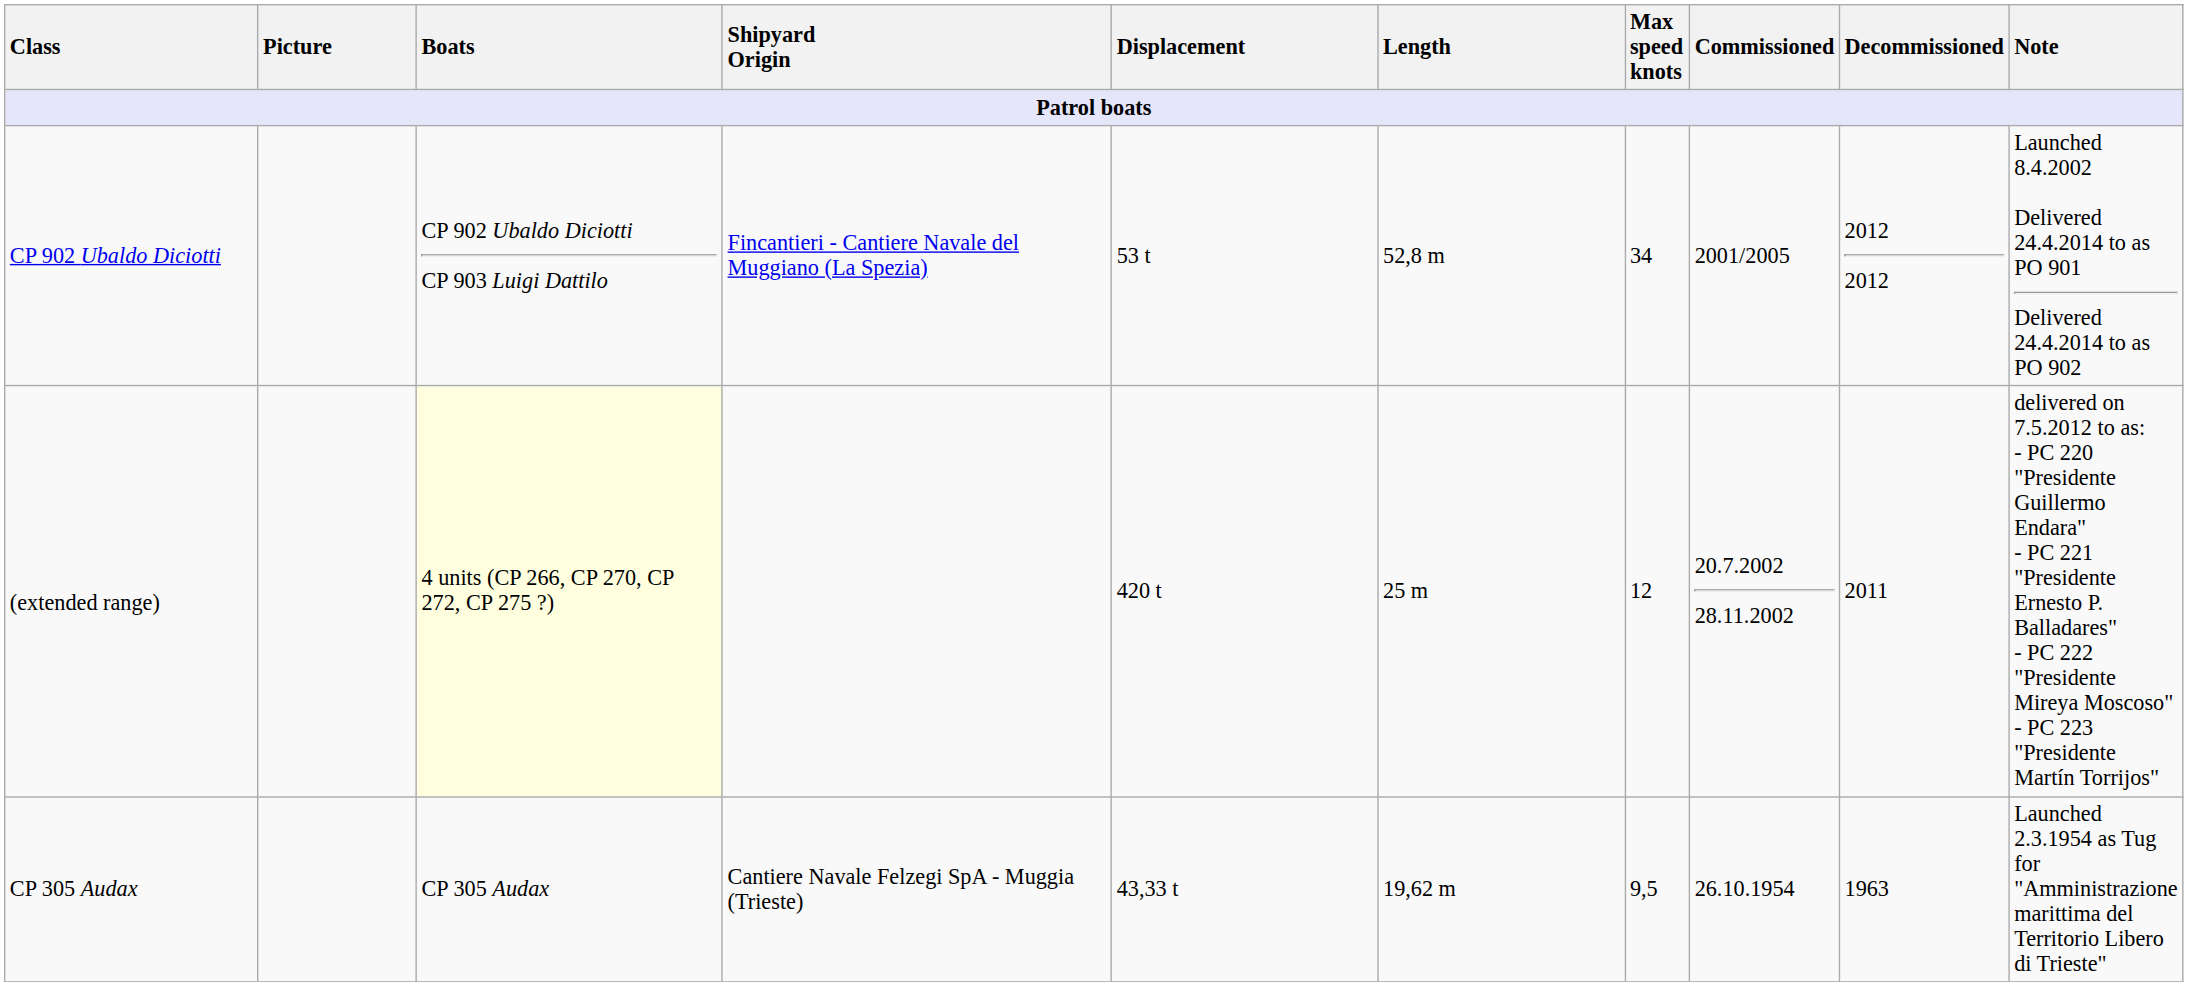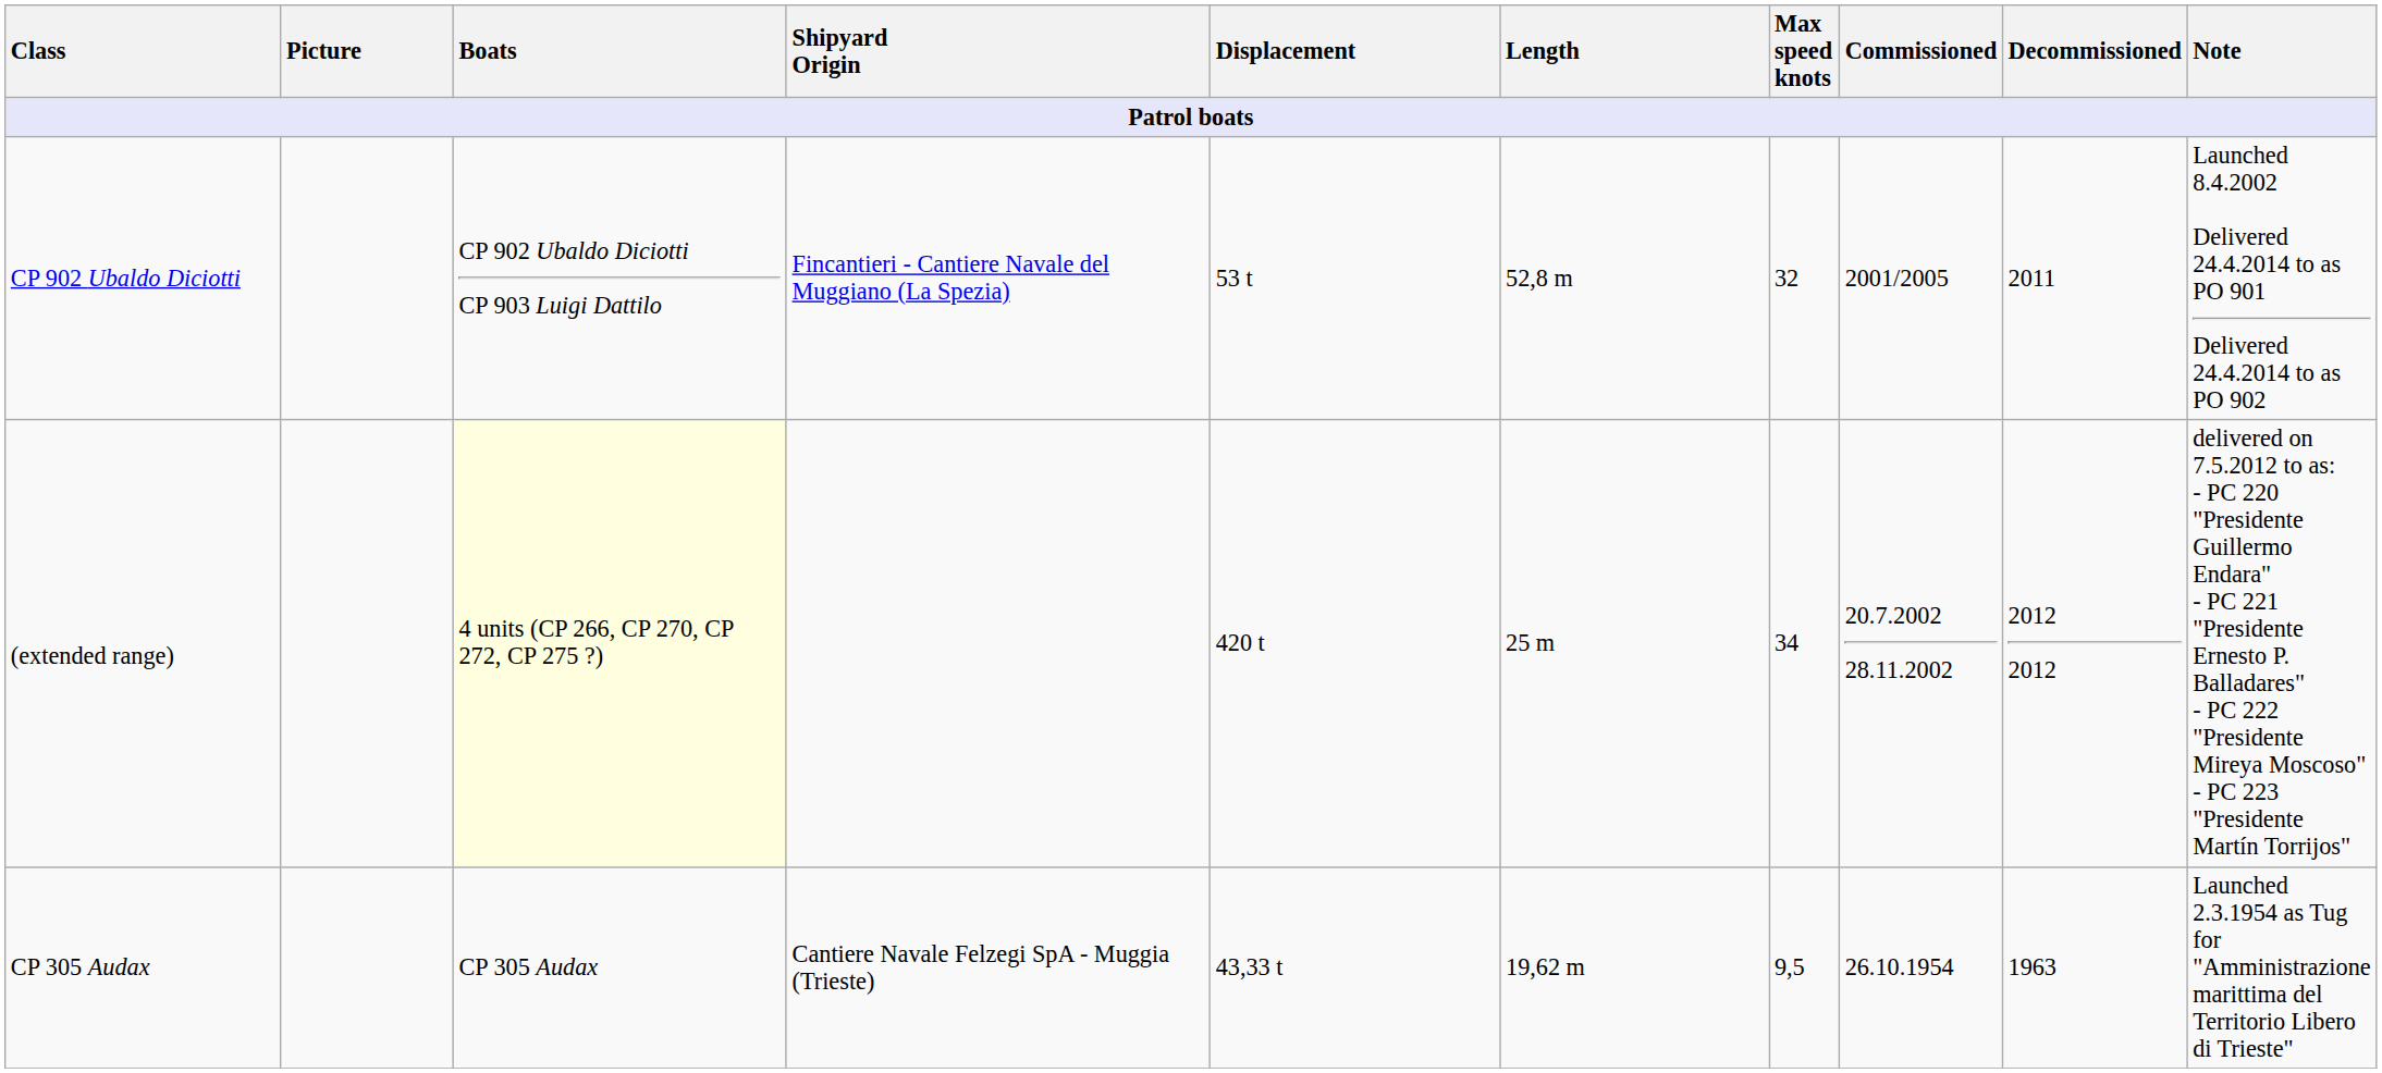CP 902 Ubaldo Diciotti | Max speed knots: 34 -> 32
CP 902 Ubaldo Diciotti | Decommissioned: 2012 2012 -> 2011
(extended range) | Max speed knots: 12 -> 34
(extended range) | Decommissioned: 2011 -> 2012 2012
